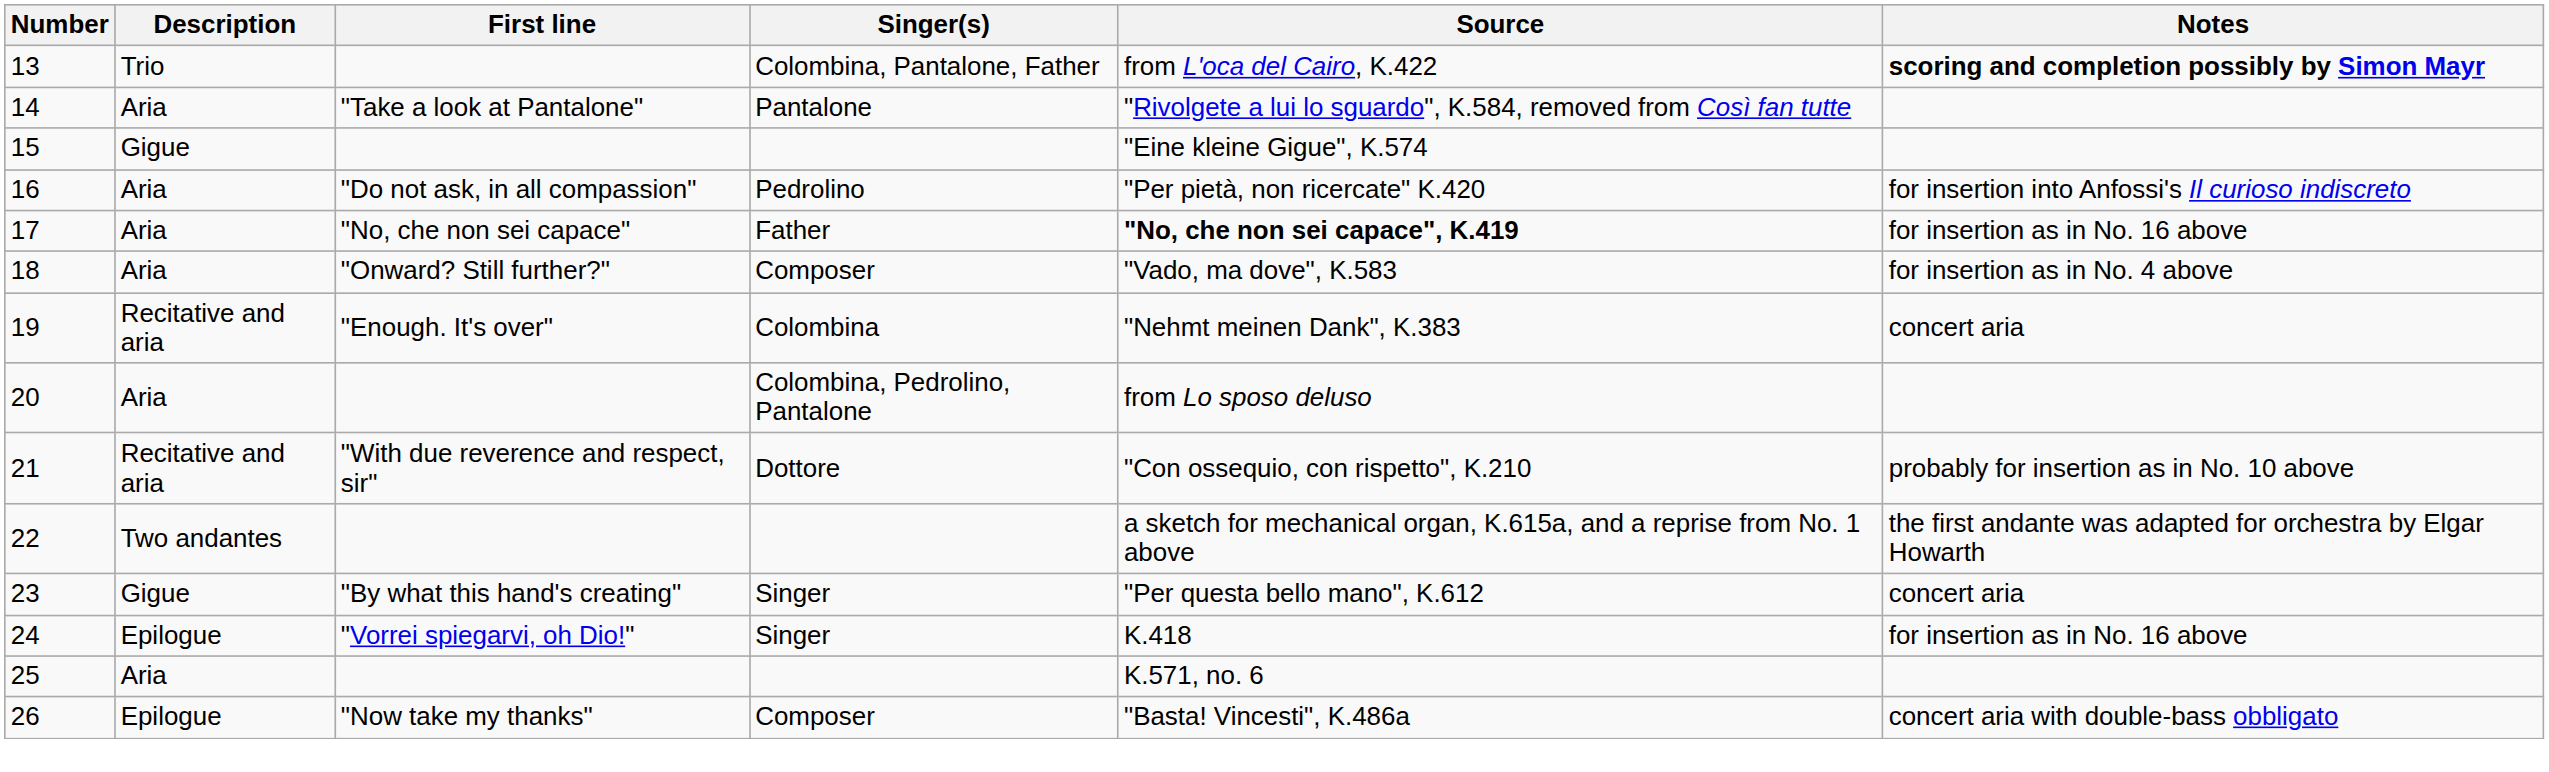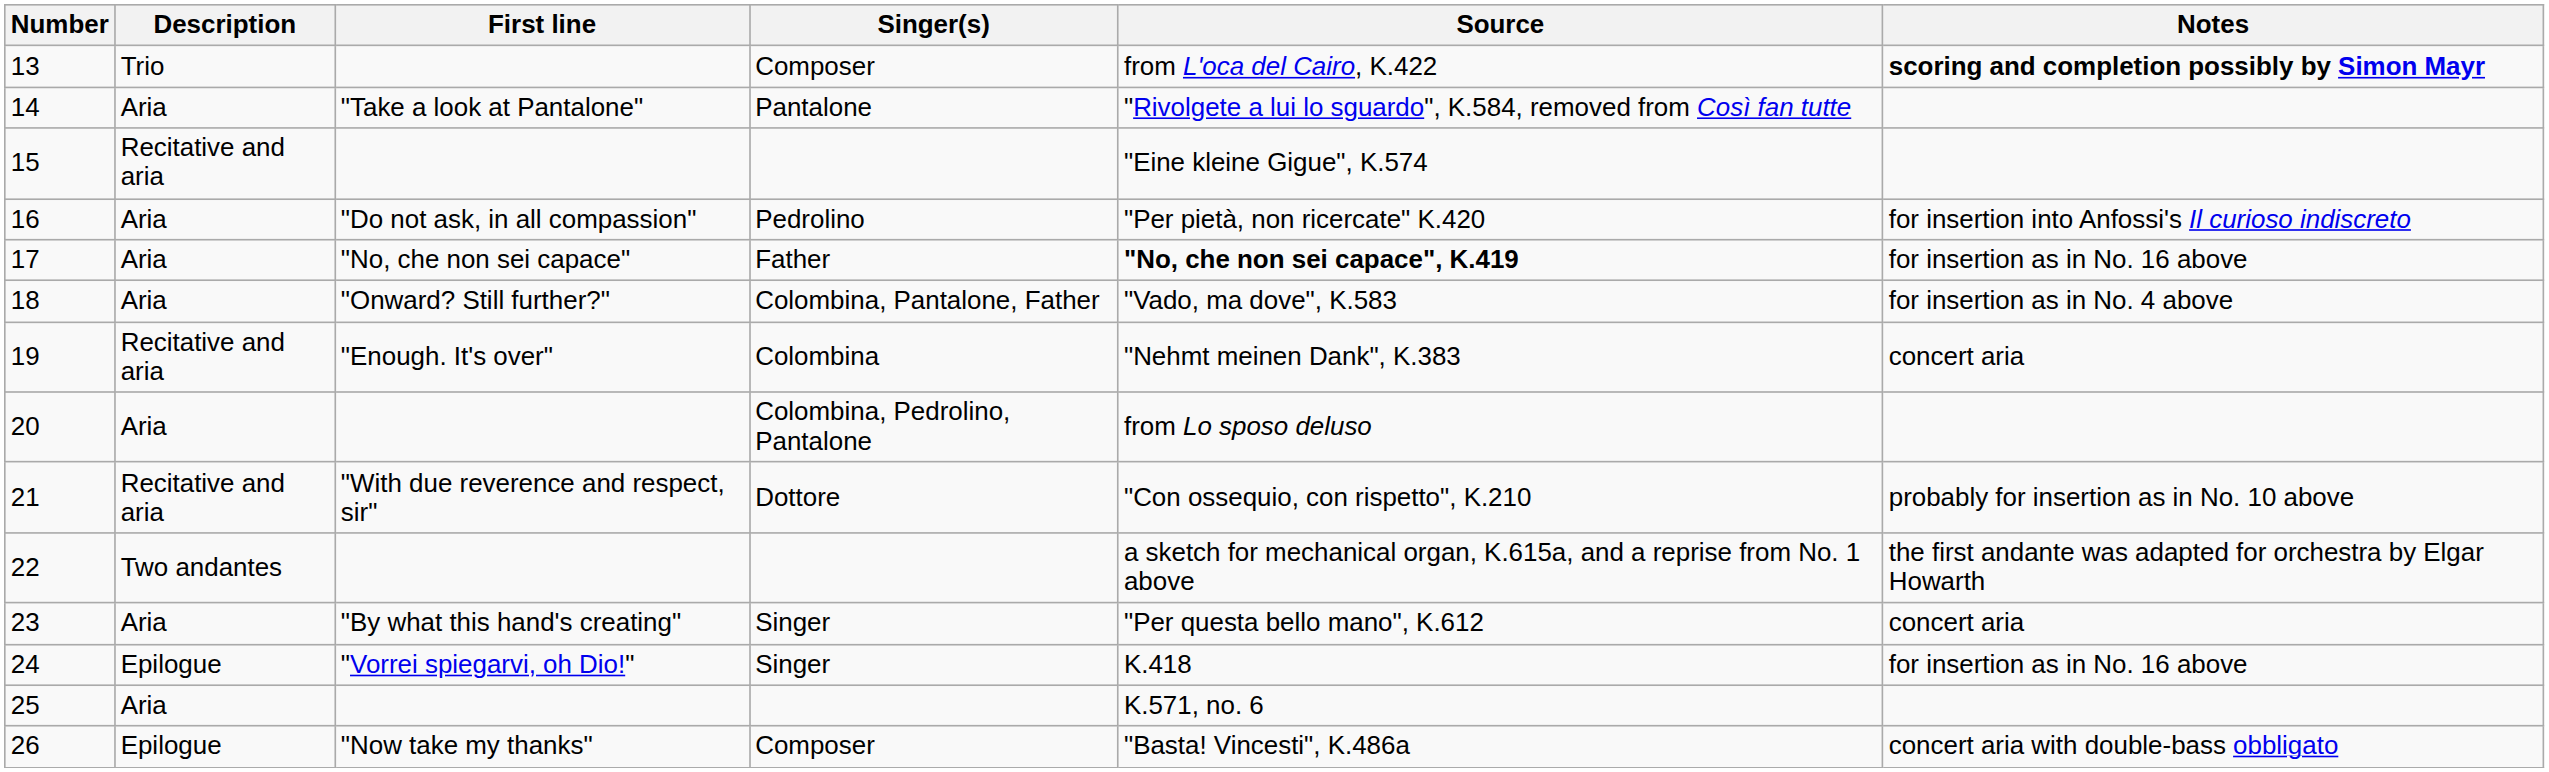13 | Singer(s): Colombina, Pantalone, Father -> Composer
15 | Description: Gigue -> Recitative and aria
18 | Singer(s): Composer -> Colombina, Pantalone, Father
23 | Description: Gigue -> Aria
